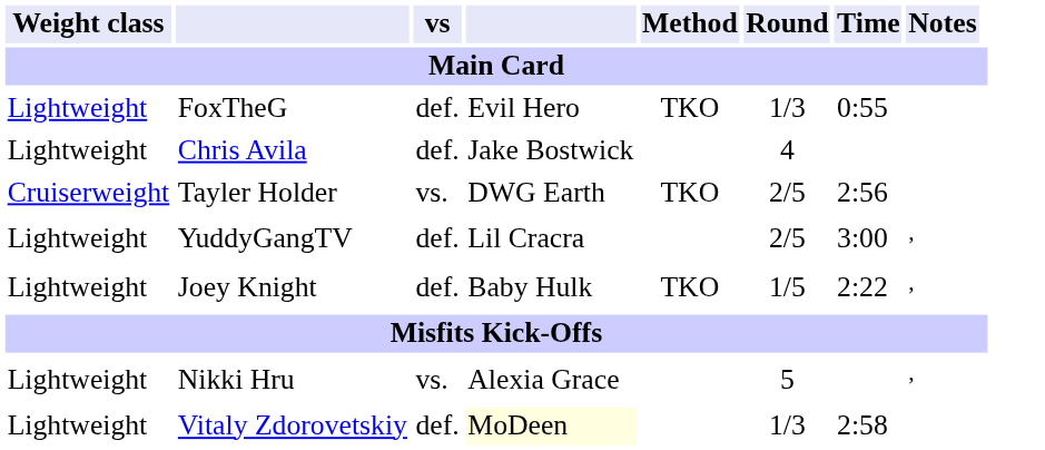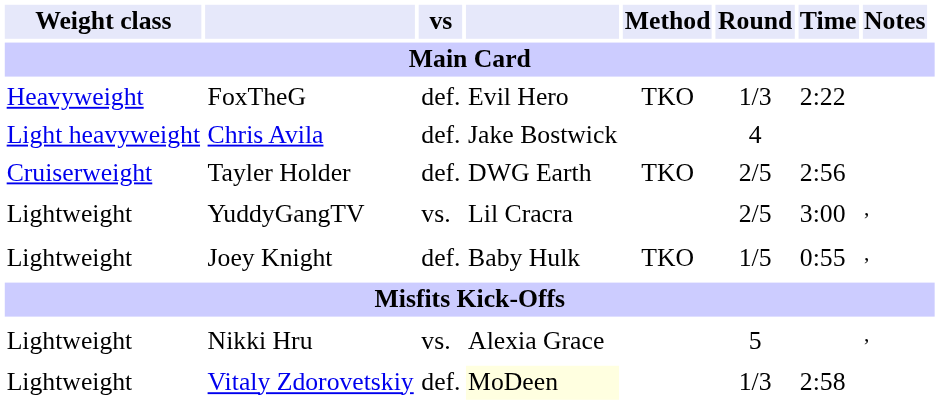FoxTheG | Weight class: Lightweight -> Heavyweight
FoxTheG | Time: 0:55 -> 2:22
Chris Avila | Weight class: Lightweight -> Light heavyweight
Tayler Holder | vs: vs. -> def.
YuddyGangTV | vs: def. -> vs.
Joey Knight | Time: 2:22 -> 0:55
